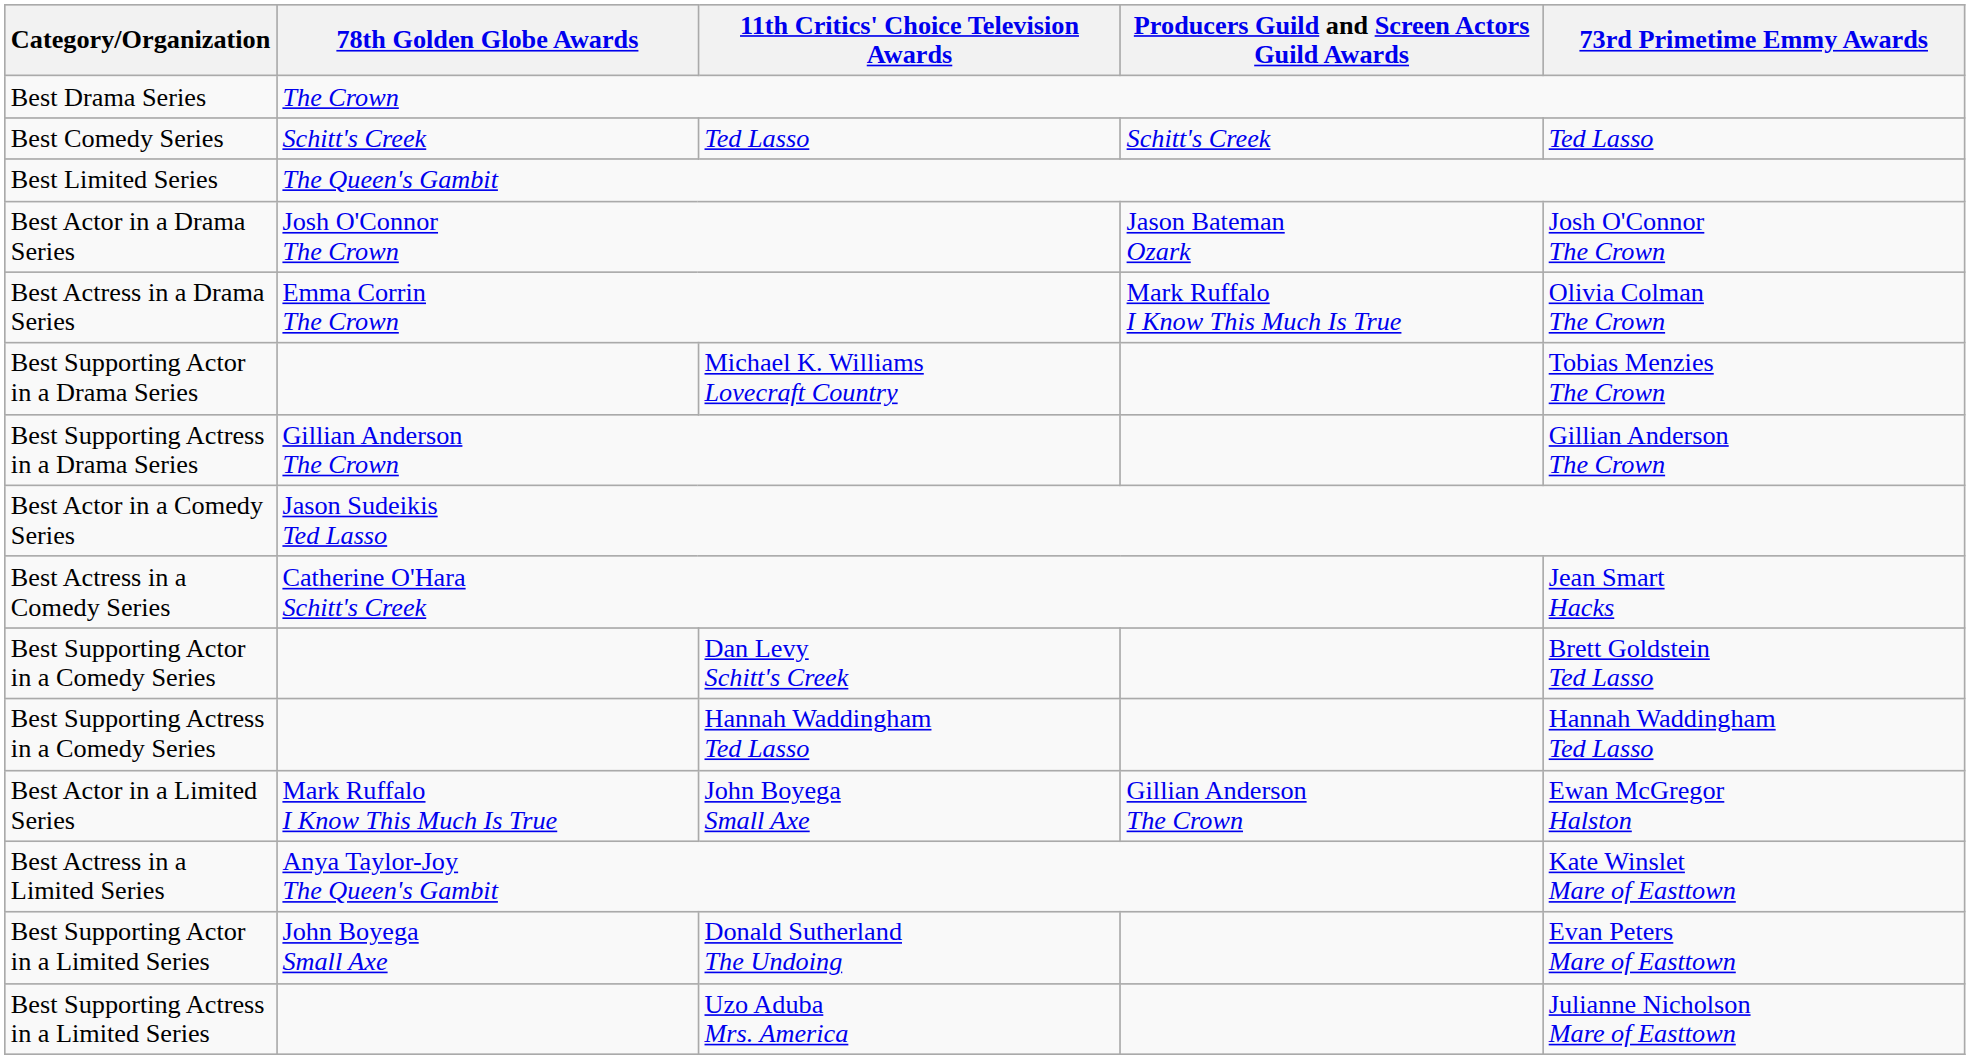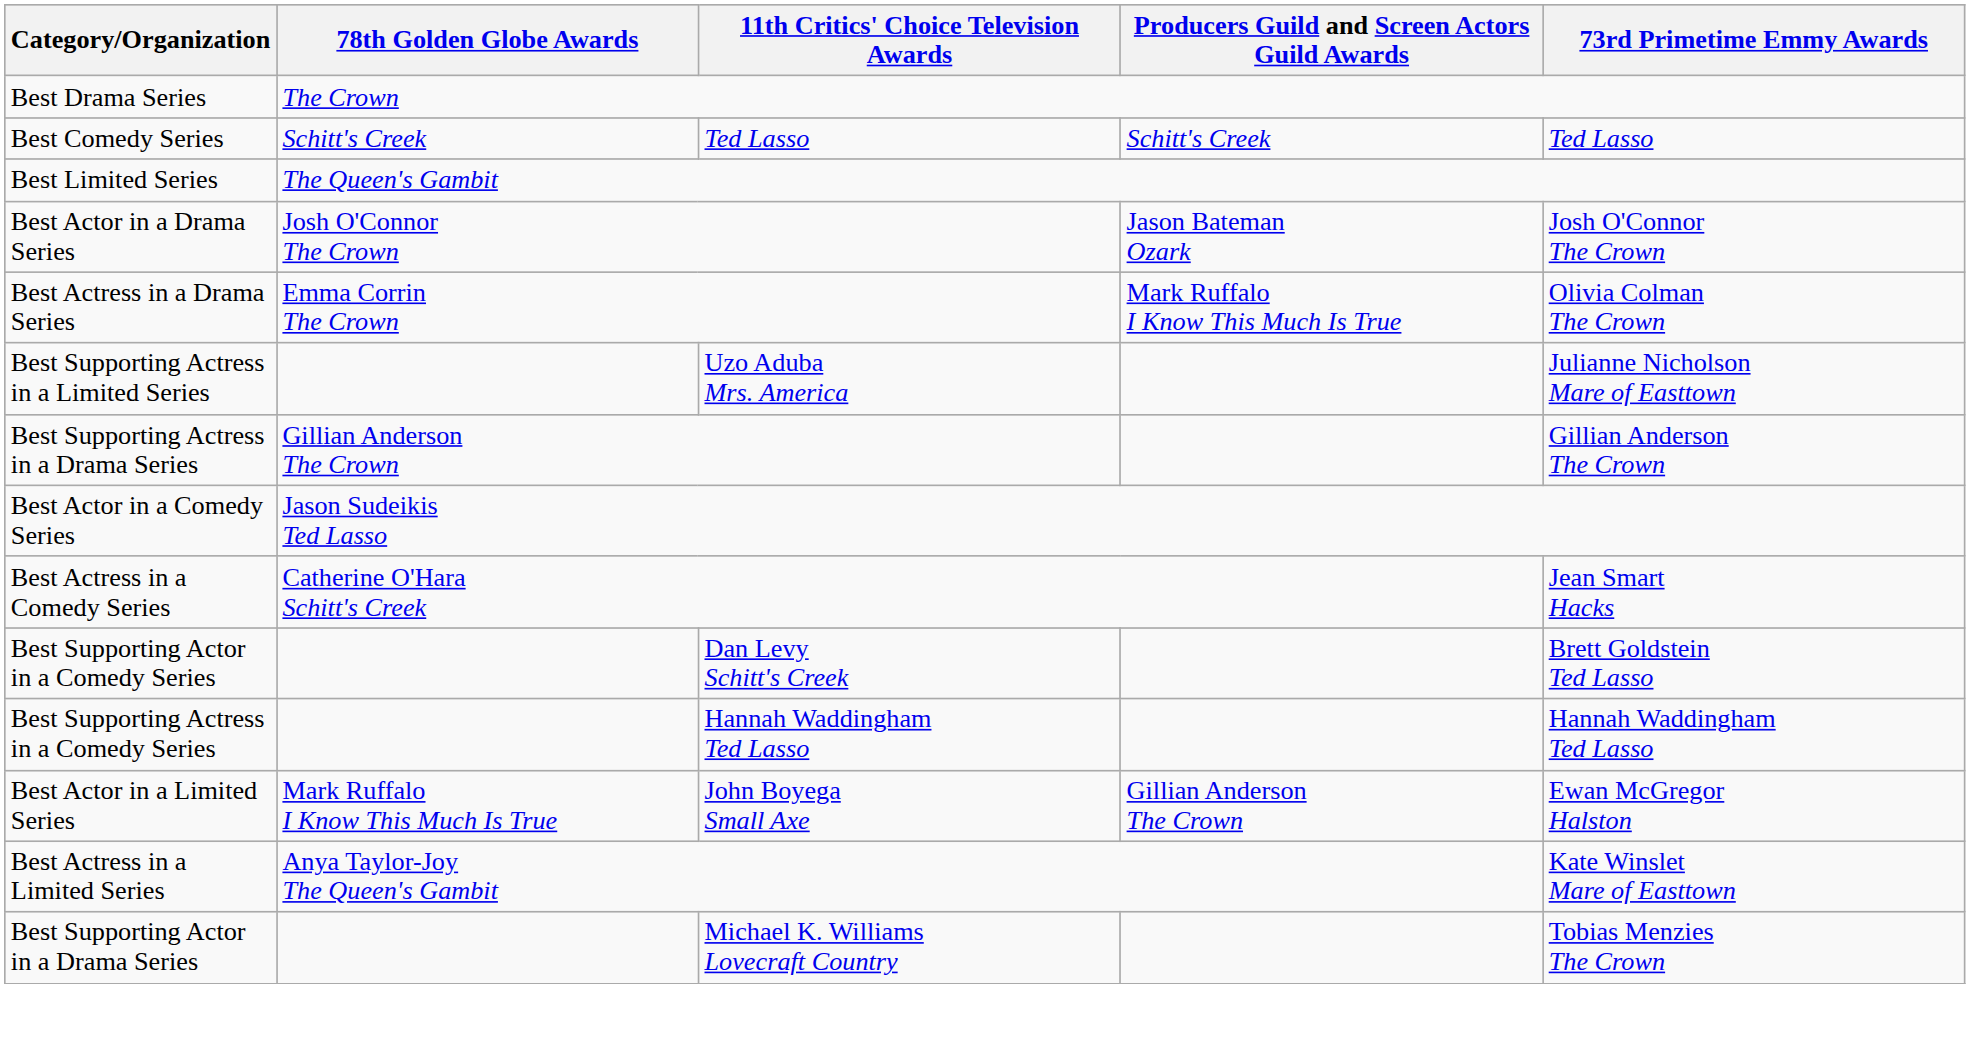rows swapped: Best Supporting Actor in a Drama Series <-> Best Supporting Actress in a Limited Series
- row: Best Supporting Actor in a Limited Series | John Boyega Small Axe | Donald Sutherland The Undoing | Evan Peters Mare of Easttown
